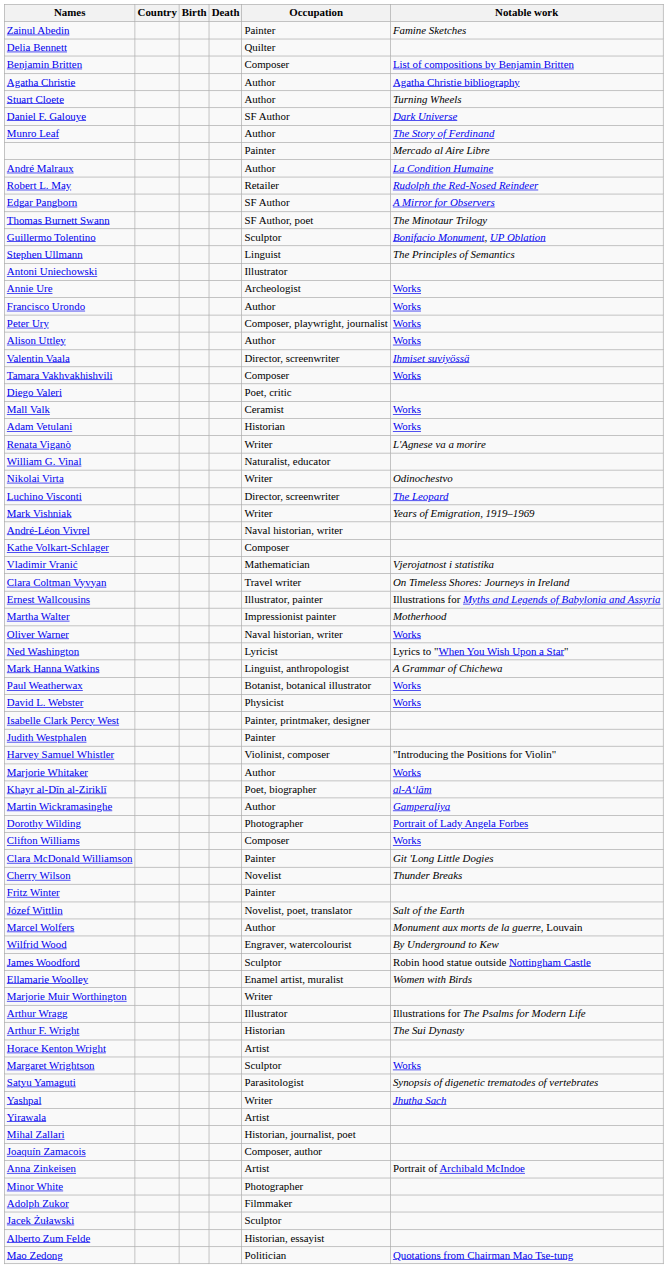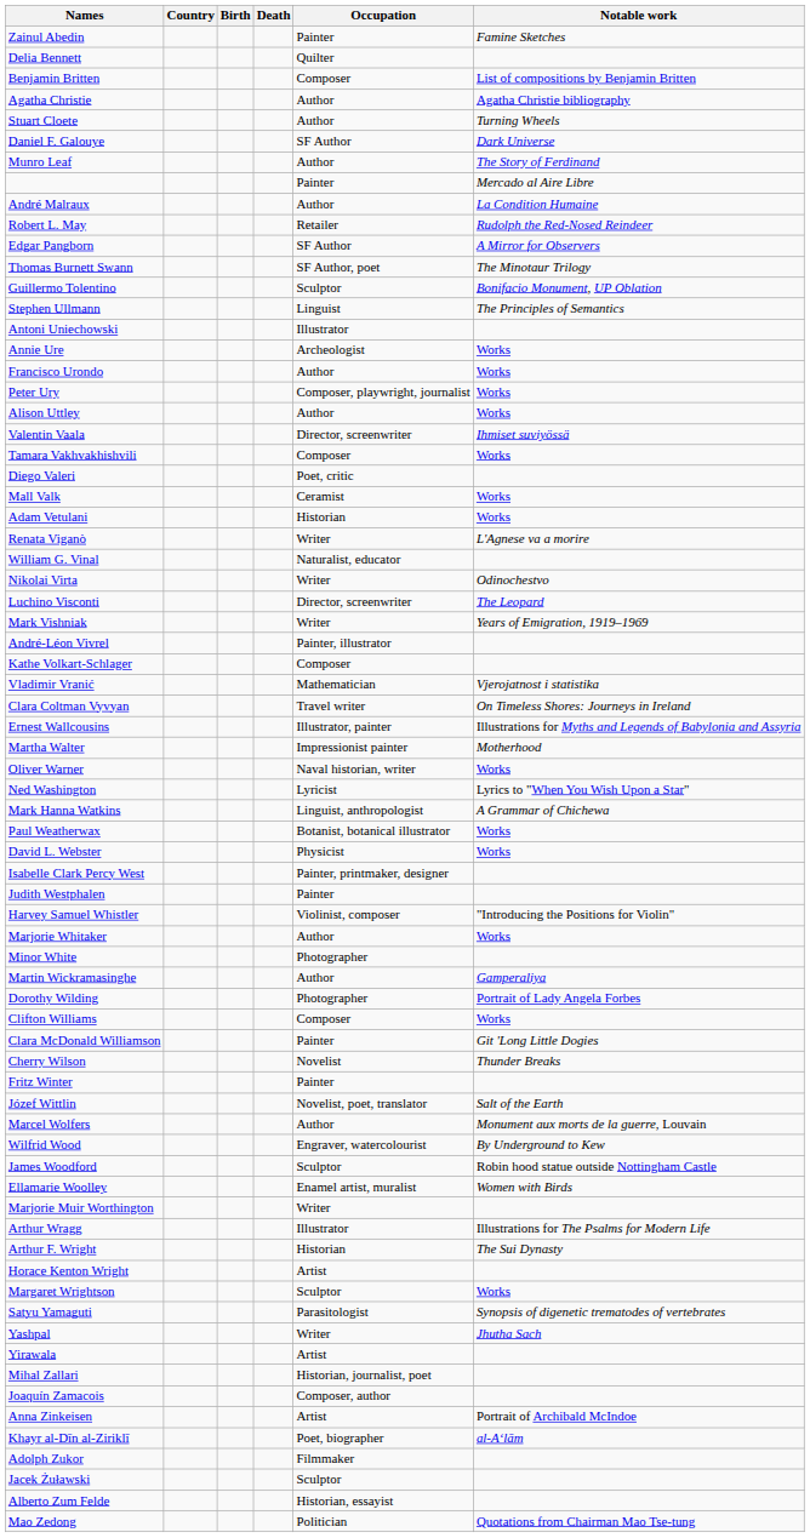André-Léon Vivrel | Occupation: Naval historian, writer -> Painter, illustrator
rows swapped: Minor White <-> Khayr al-Dīn al-Ziriklī
